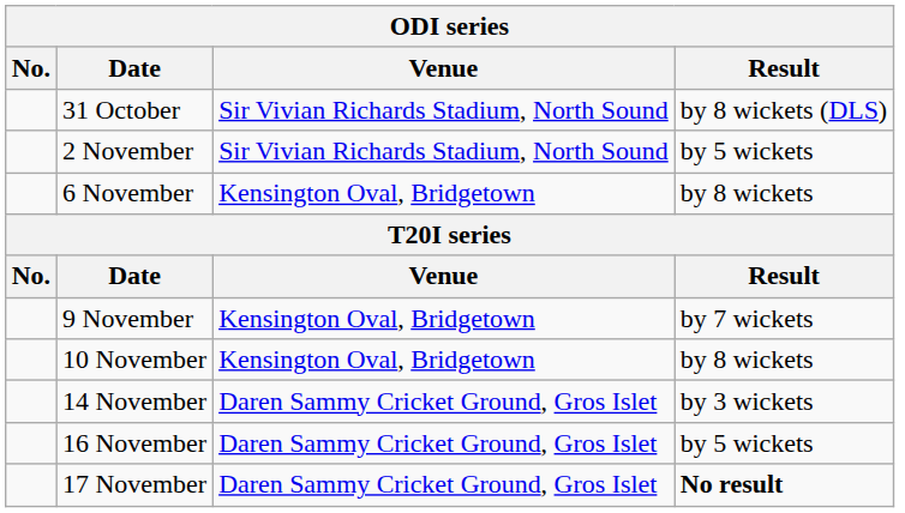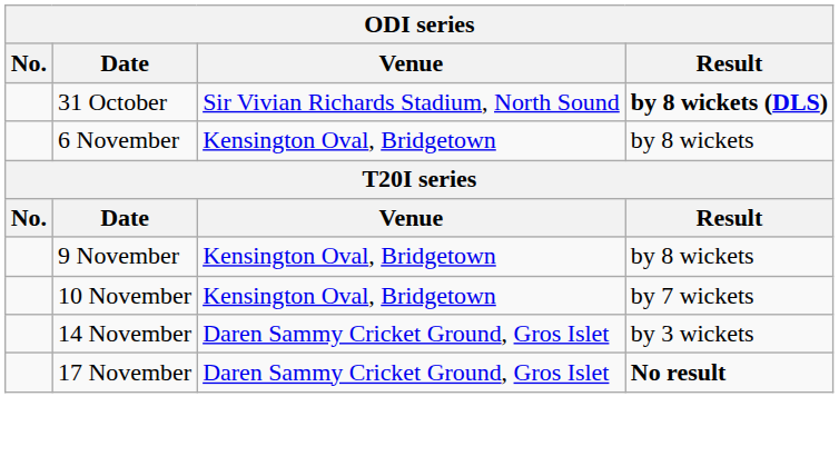31 October | Result: normal -> bold
- row: 2 November | Sir Vivian Richards Stadium, North Sound | by 5 wickets
9 November | Result: by 7 wickets -> by 8 wickets
10 November | Result: by 8 wickets -> by 7 wickets
- row: 16 November | Daren Sammy Cricket Ground, Gros Islet | by 5 wickets
